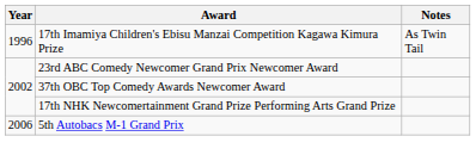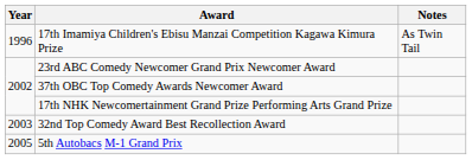+ row: 2003 | 32nd Top Comedy Award Best Recollection Award
5th Autobacs M-1 Grand Prix | Year: 2006 -> 2005
